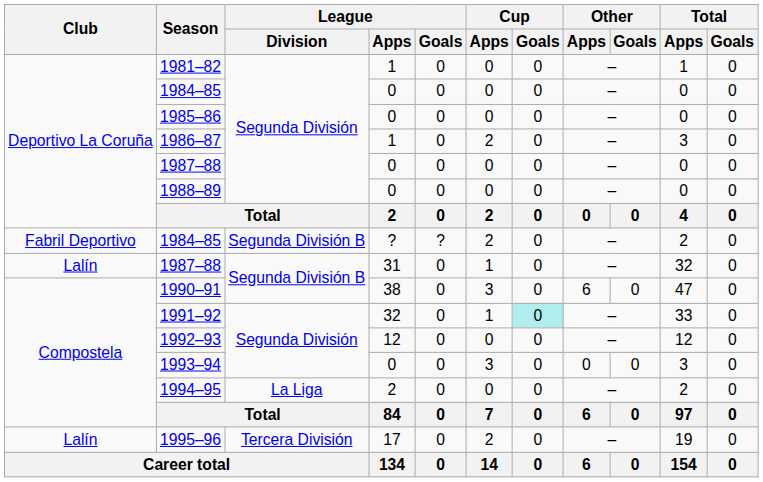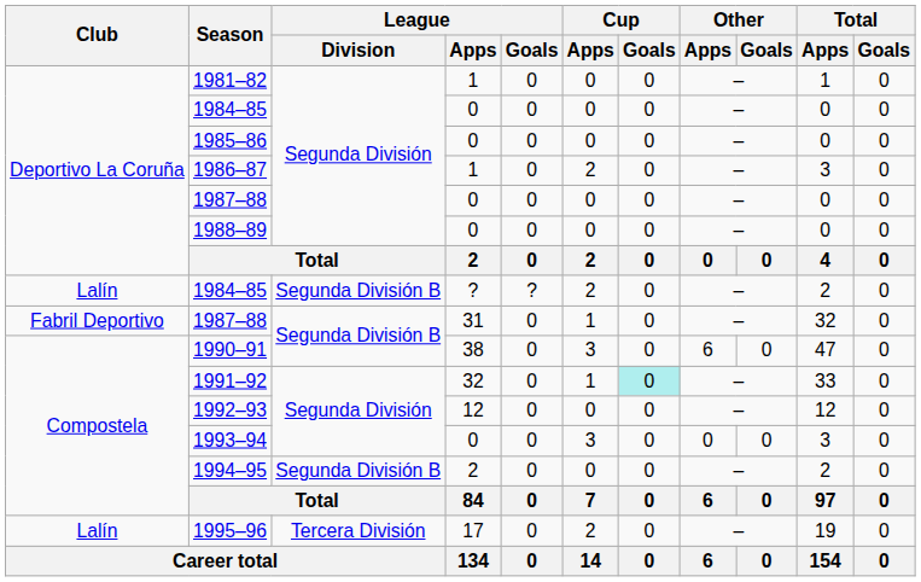1984–85 / ? | Club: Fabril Deportivo -> Lalín
1987–88 / 31 | Club: Lalín -> Fabril Deportivo
1994–95 | League / Division: La Liga -> Segunda División B
